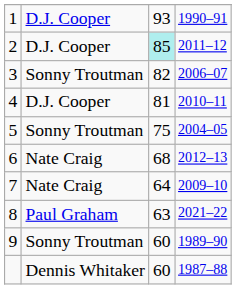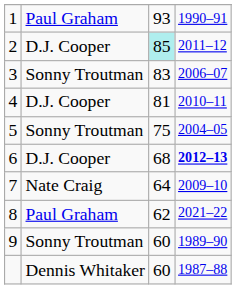1 | column 2: D.J. Cooper -> Paul Graham
3 | column 3: 82 -> 83
6 | column 2: Nate Craig -> D.J. Cooper
6 | column 4: normal -> bold
8 | column 3: 63 -> 62
